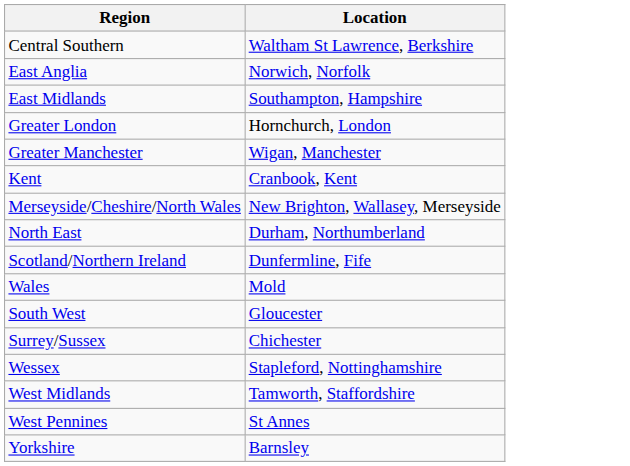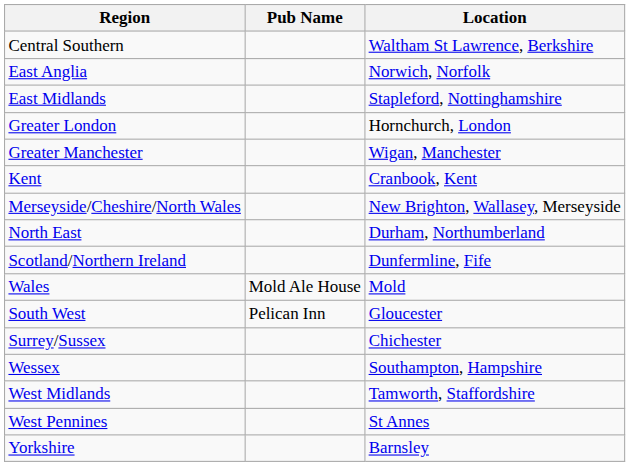+ column: Pub Name | Mold Ale House | Pelican Inn
East Midlands | Location: Southampton, Hampshire -> Stapleford, Nottinghamshire
Wessex | Location: Stapleford, Nottinghamshire -> Southampton, Hampshire
